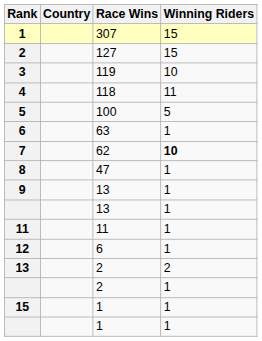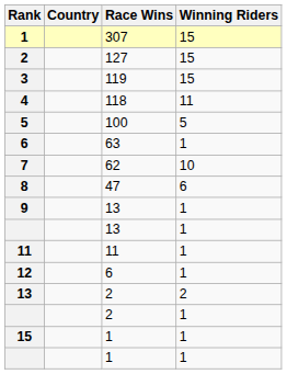3 | Winning Riders: 10 -> 15
7 | Winning Riders: bold -> normal
8 | Winning Riders: 1 -> 6
